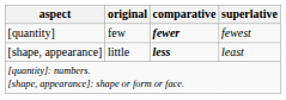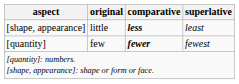rows swapped: [quantity] <-> [shape, appearance]
